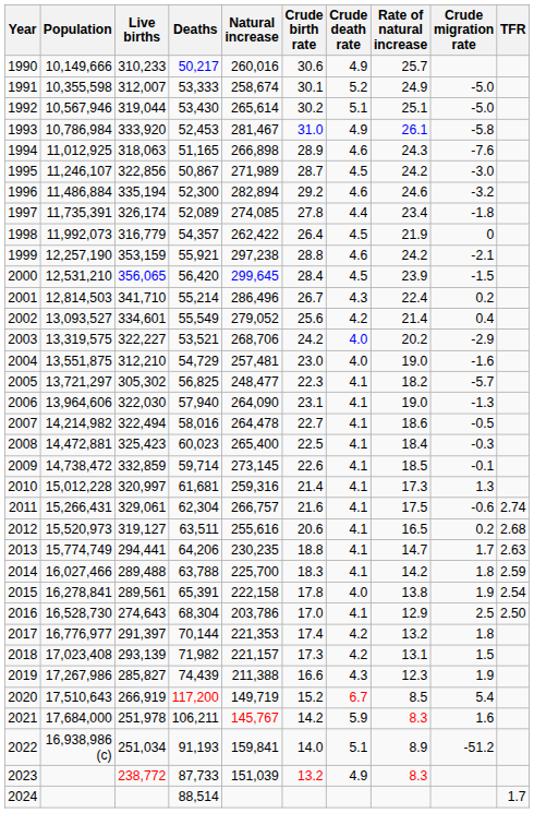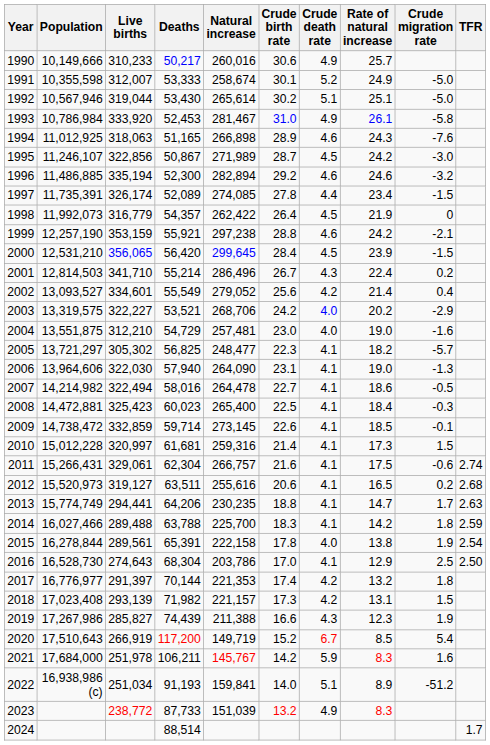1996 | Population: 11,486,884 -> 11,486,885
1997 | Crude migration rate: -1.8 -> -1.5
2010 | Crude migration rate: 1.3 -> 1.5
2015 | Population: 16,278,841 -> 16,278,844
